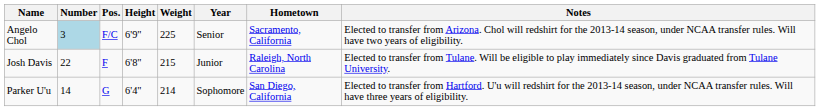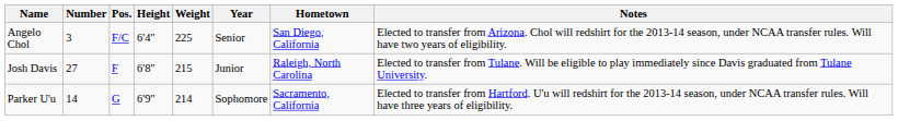Angelo Chol | Number: lightblue background -> no background
Angelo Chol | Height: 6'9" -> 6'4"
Angelo Chol | Hometown: Sacramento, California -> San Diego, California
Josh Davis | Number: 22 -> 27
Parker U'u | Height: 6'4" -> 6'9"
Parker U'u | Hometown: San Diego, California -> Sacramento, California
